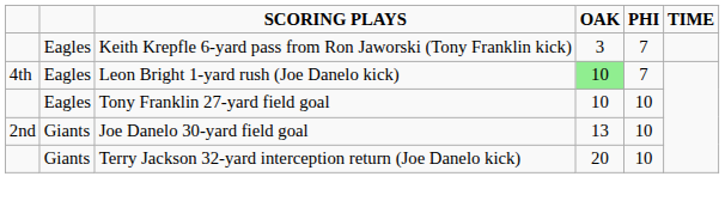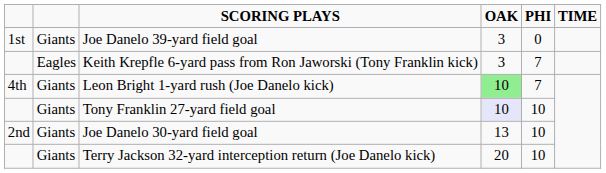+ row: 1st | Giants | Joe Danelo 39-yard field goal | 3 | 0
Leon Bright 1-yard rush (Joe Danelo kick) | column 2: Eagles -> Giants
Tony Franklin 27-yard field goal | column 2: Eagles -> Giants
Tony Franklin 27-yard field goal | OAK: no background -> lavender background
